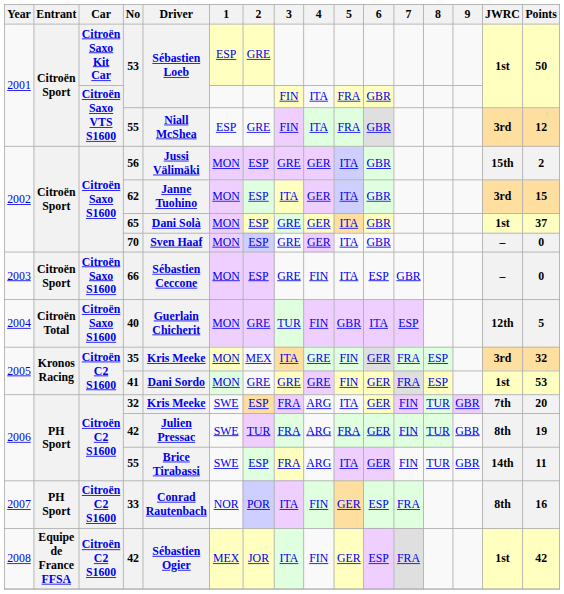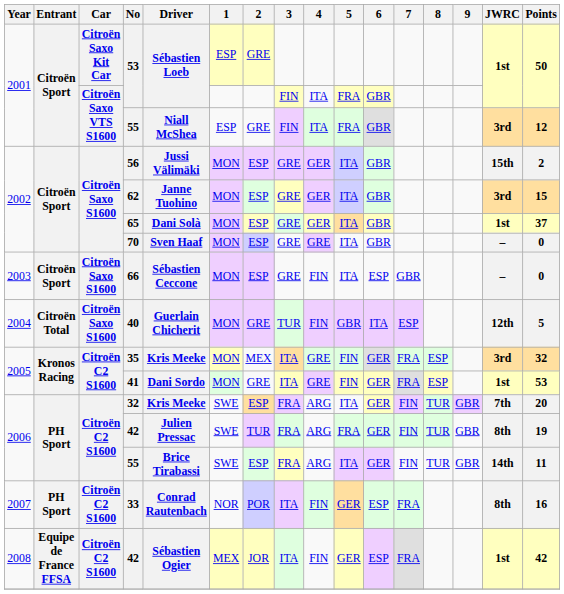62 | 3: ITA -> GRE
70 | 4: GER -> GRE
41 | 3: GRE -> ITA
